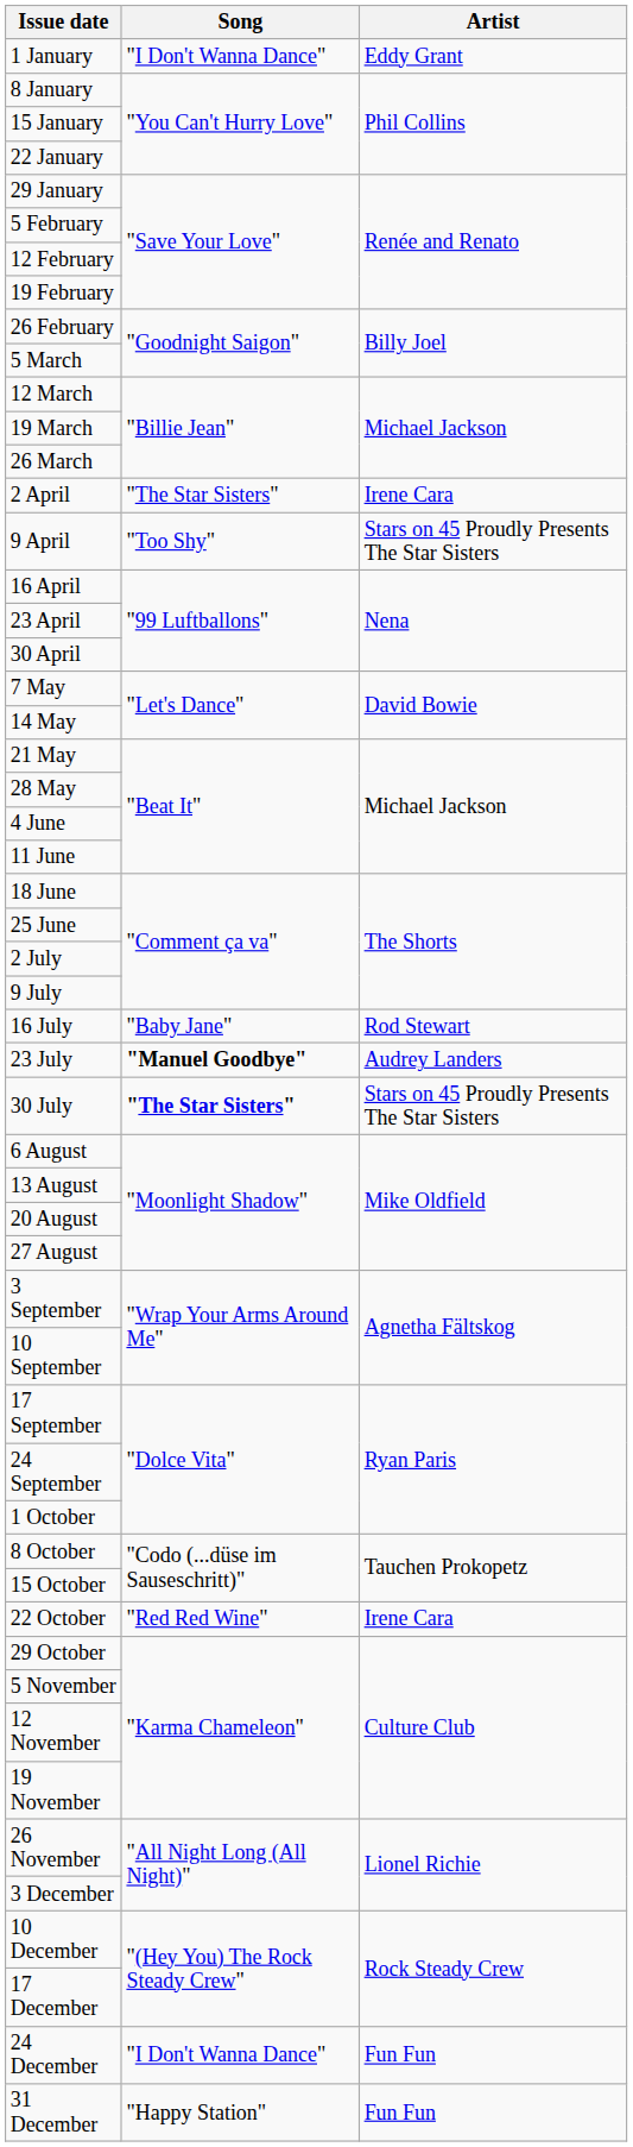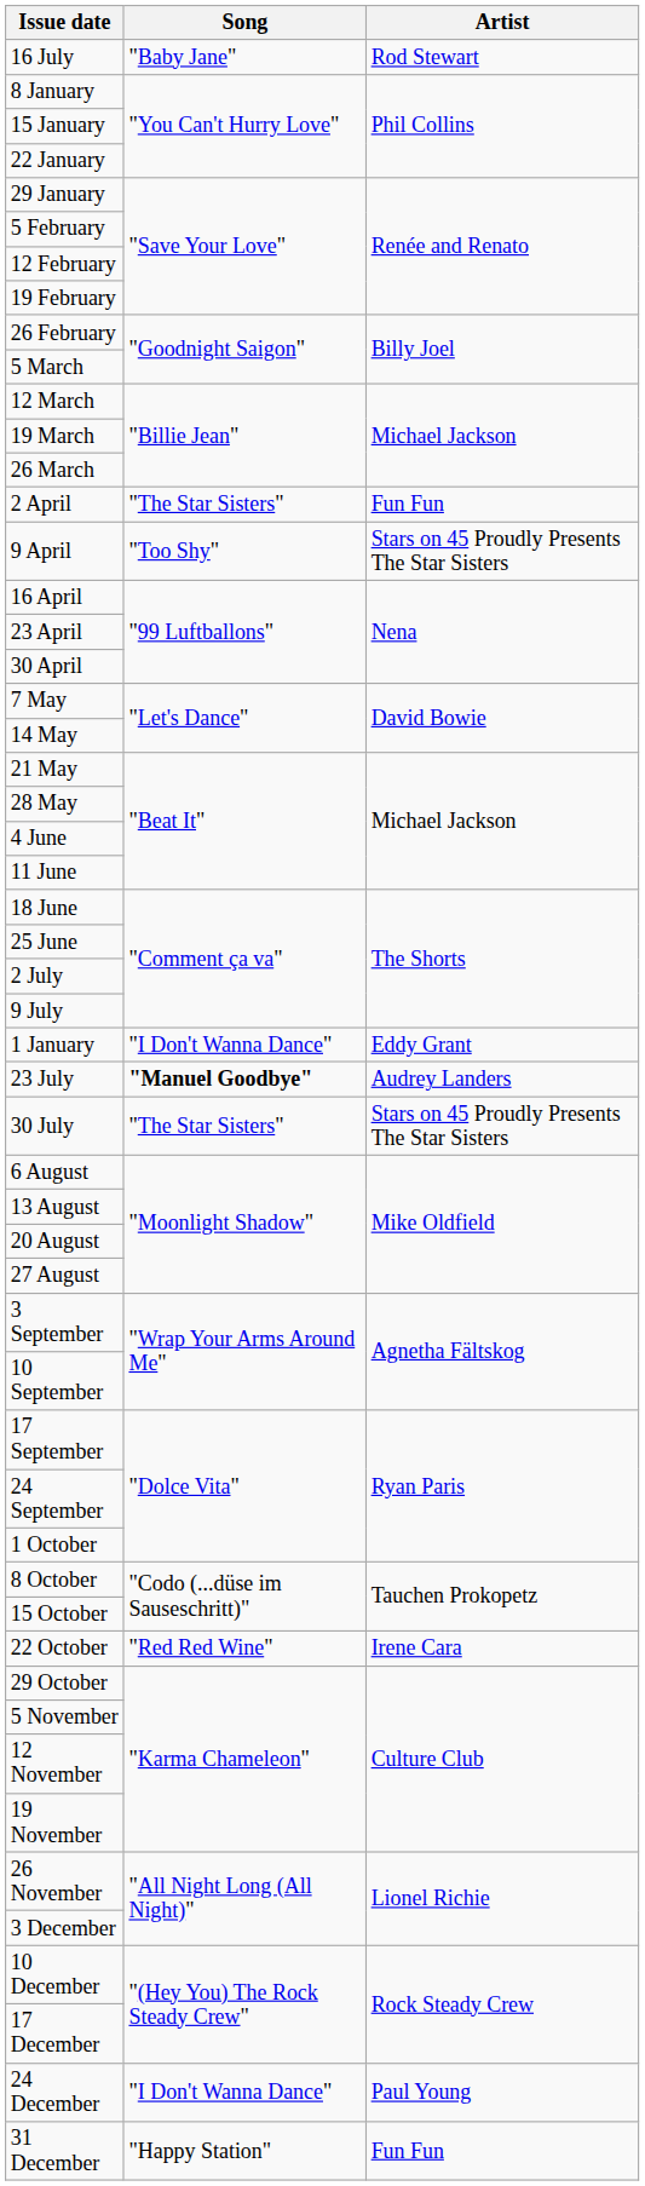rows swapped: 1 January <-> 16 July
2 April | Artist: Irene Cara -> Fun Fun
30 July | Song: bold -> normal
24 December | Artist: Fun Fun -> Paul Young
